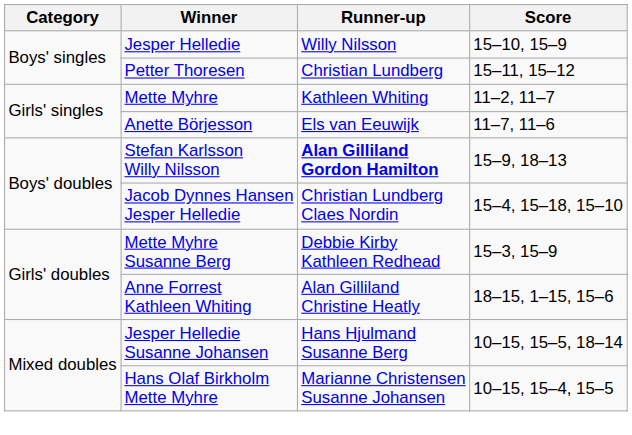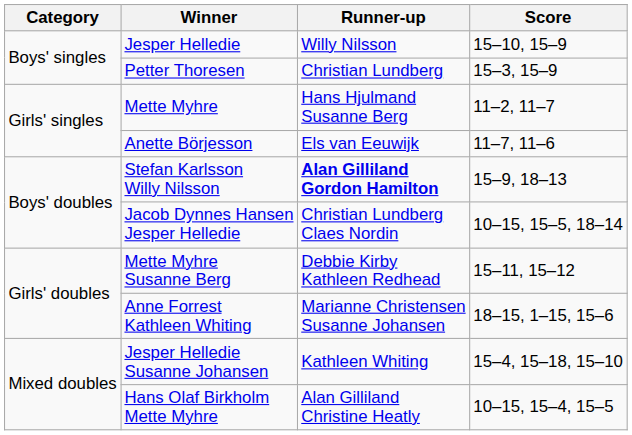Petter Thoresen | Score: 15–11, 15–12 -> 15–3, 15–9
Mette Myhre | Runner-up: Kathleen Whiting -> Hans Hjulmand Susanne Berg
Jacob Dynnes Hansen Jesper Helledie | Score: 15–4, 15–18, 15–10 -> 10–15, 15–5, 18–14
Mette Myhre Susanne Berg | Score: 15–3, 15–9 -> 15–11, 15–12
Anne Forrest Kathleen Whiting | Runner-up: Alan Gilliland Christine Heatly -> Marianne Christensen Susanne Johansen
Jesper Helledie Susanne Johansen | Runner-up: Hans Hjulmand Susanne Berg -> Kathleen Whiting
Jesper Helledie Susanne Johansen | Score: 10–15, 15–5, 18–14 -> 15–4, 15–18, 15–10
Hans Olaf Birkholm Mette Myhre | Runner-up: Marianne Christensen Susanne Johansen -> Alan Gilliland Christine Heatly
